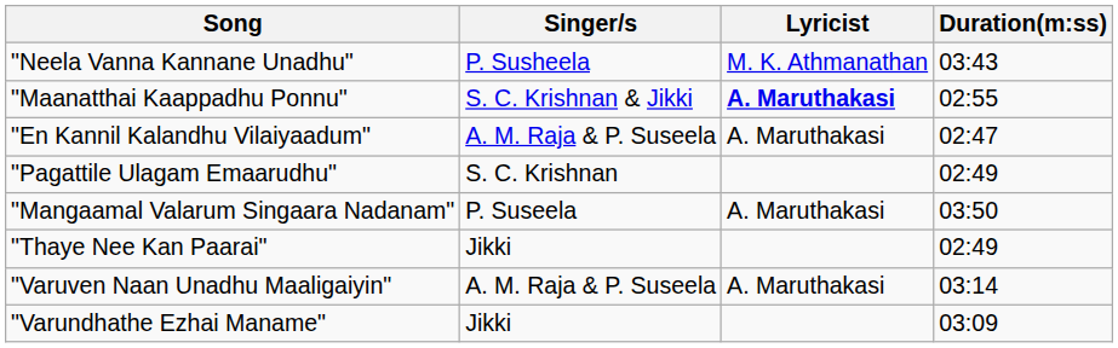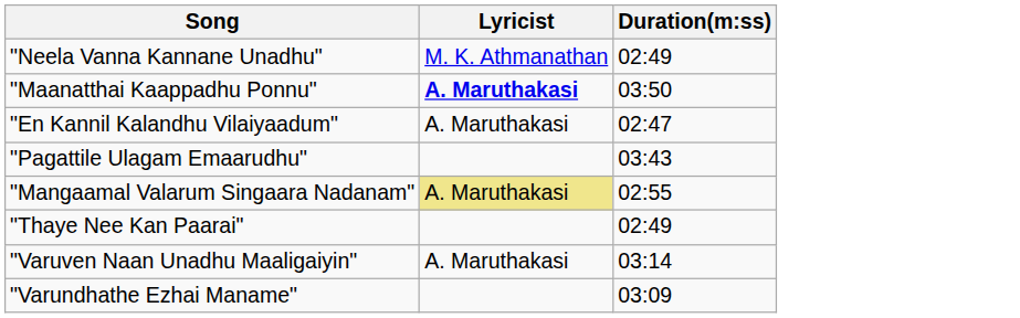- column: Singer/s | P. Susheela | S. C. Krishnan & Jikki | A. M. Raja & P. Suseela | S. C. Krishnan | P. Suseela | Jikki | A. M. Raja & P. Suseela | Jikki
"Neela Vanna Kannane Unadhu" | Duration(m:ss): 03:43 -> 02:49
"Maanatthai Kaappadhu Ponnu" | Duration(m:ss): 02:55 -> 03:50
"Pagattile Ulagam Emaarudhu" | Duration(m:ss): 02:49 -> 03:43
"Mangaamal Valarum Singaara Nadanam" | Lyricist: no background -> khaki background
"Mangaamal Valarum Singaara Nadanam" | Duration(m:ss): 03:50 -> 02:55
